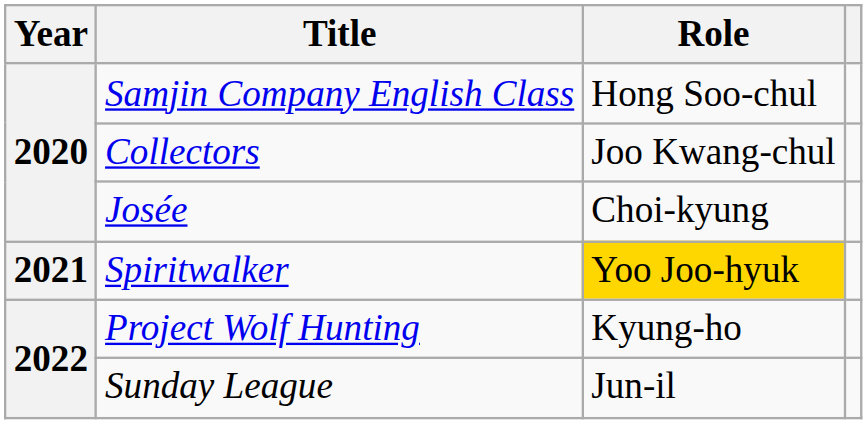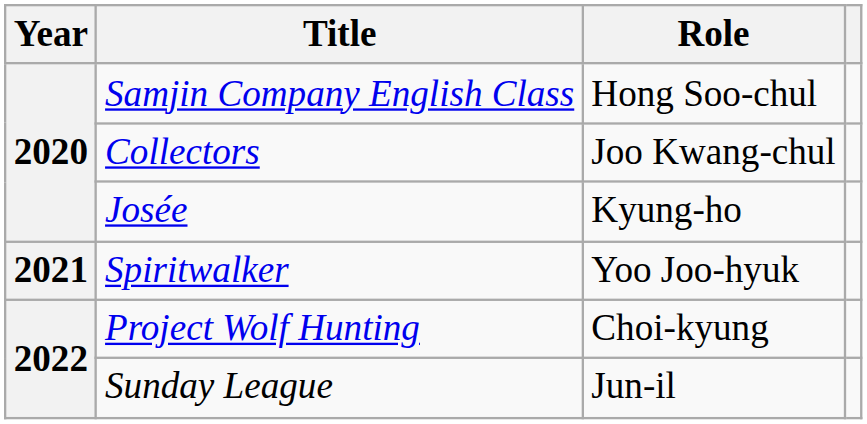Josée | Role: Choi-kyung -> Kyung-ho
Spiritwalker | Role: gold background -> no background
Project Wolf Hunting | Role: Kyung-ho -> Choi-kyung
